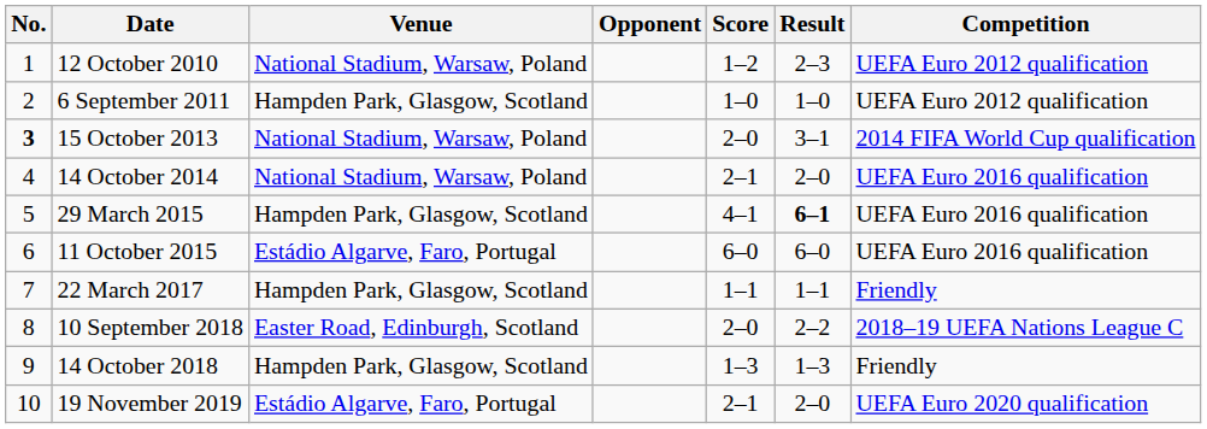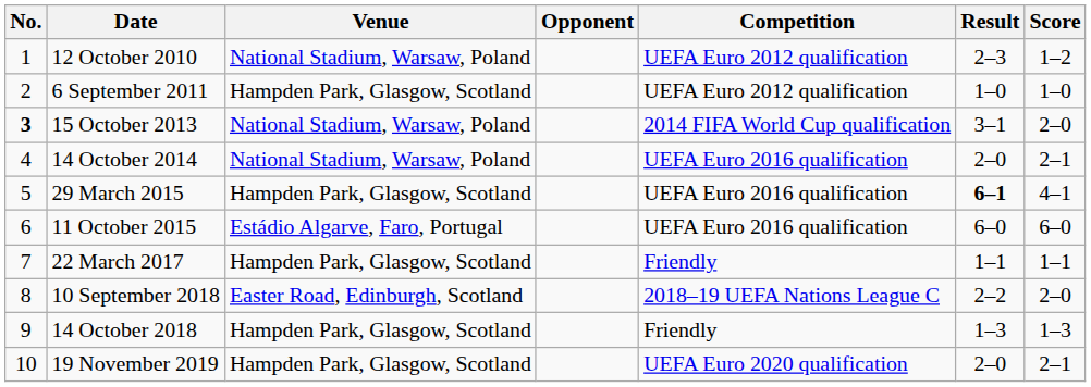columns swapped: Score <-> Competition
19 November 2019 | Venue: Estádio Algarve, Faro, Portugal -> Hampden Park, Glasgow, Scotland
